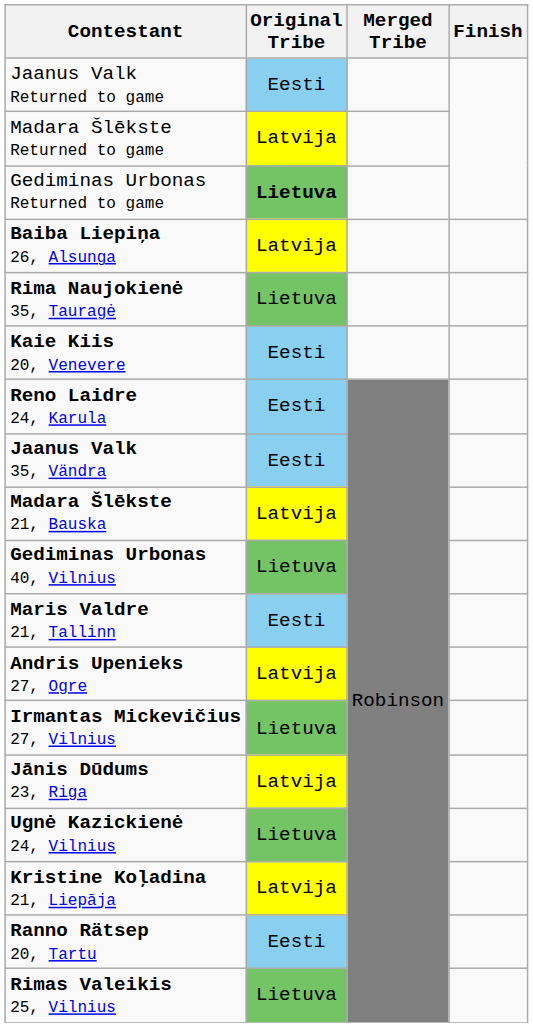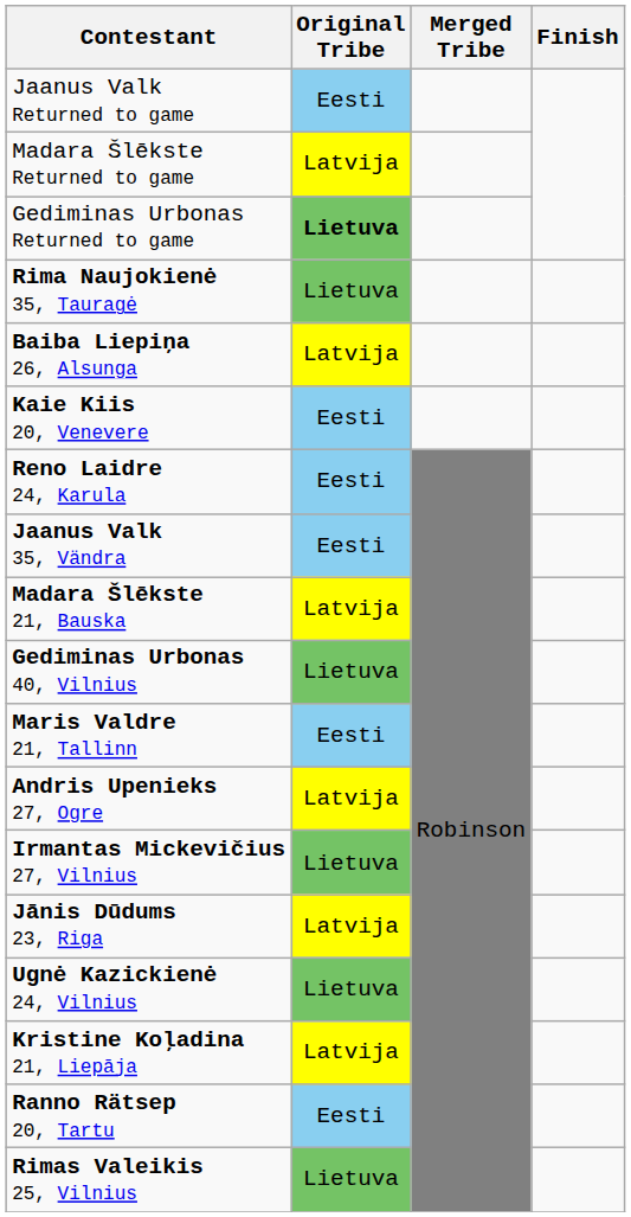rows swapped: Baiba Liepiņa 26, Alsunga <-> Rima Naujokienė 35, Tauragė
